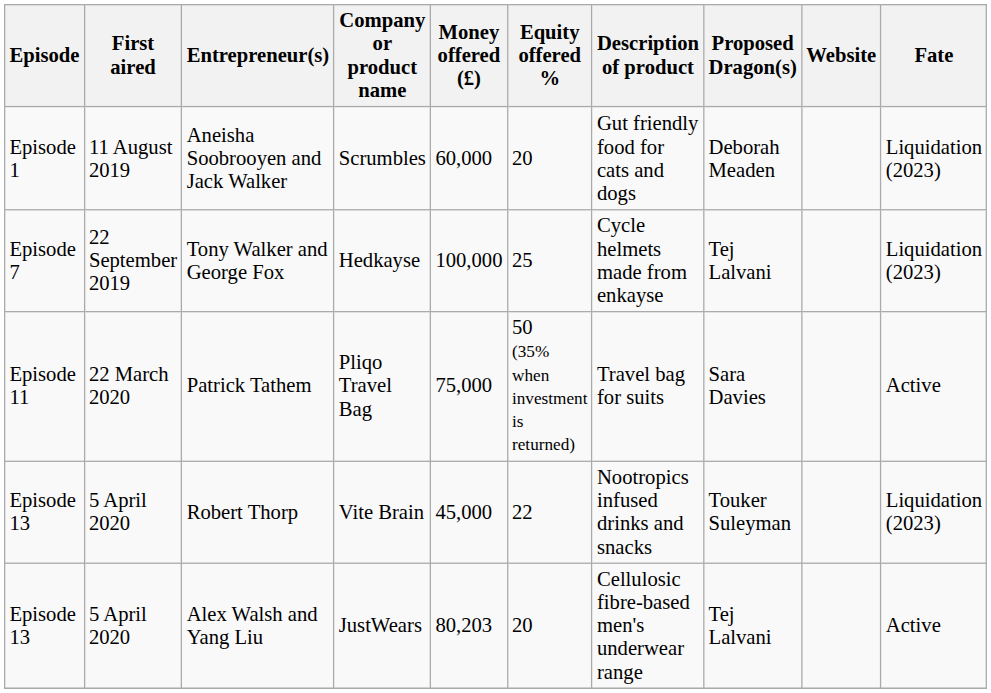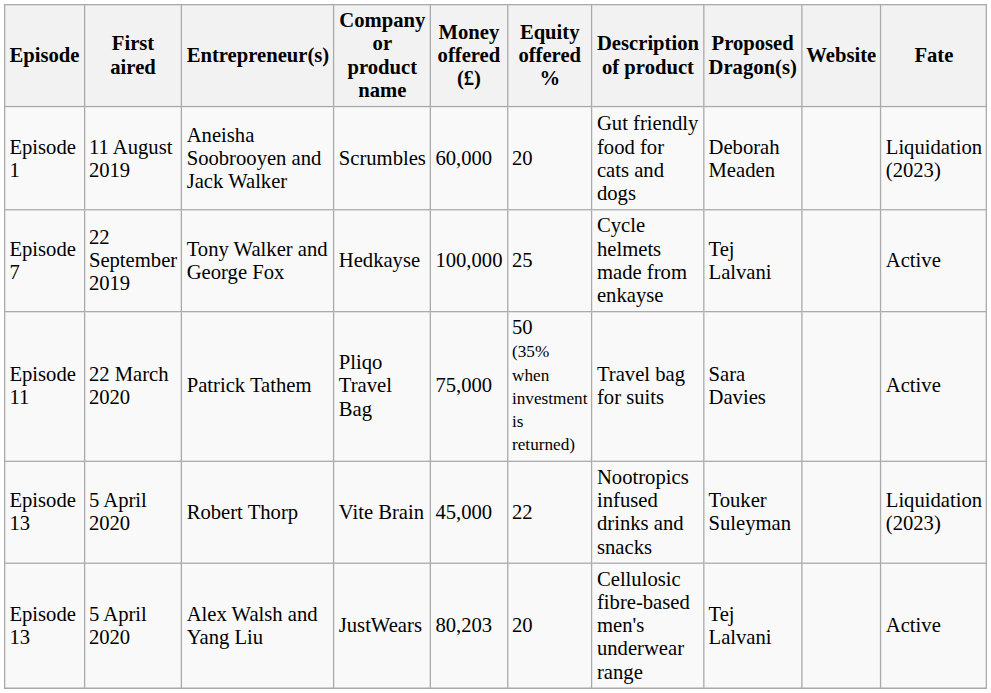Tony Walker and George Fox | Fate: Liquidation (2023) -> Active
